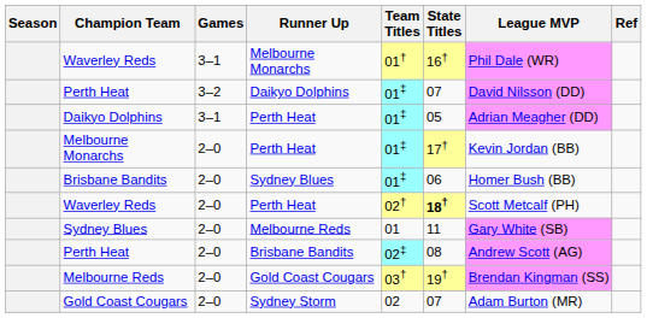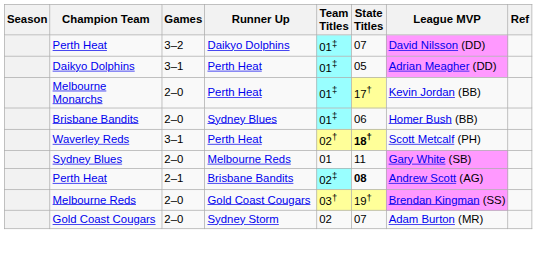- row: Waverley Reds | 3–1 | Melbourne Monarchs | 01† | 16† | Phil Dale (WR)
Waverley Reds / Perth Heat | Games: 2–0 -> 3–1
Perth Heat / Brisbane Bandits | Games: 2–0 -> 2–1
Perth Heat / Brisbane Bandits | State Titles: normal -> bold
